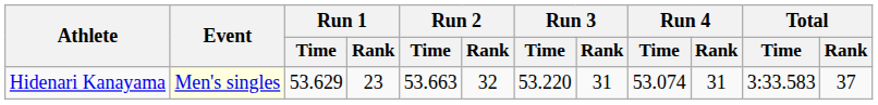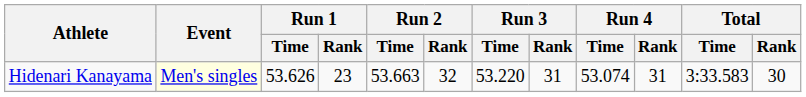Hidenari Kanayama | Run 1 / Time: 53.629 -> 53.626
Hidenari Kanayama | Total / Rank: 37 -> 30
